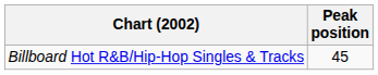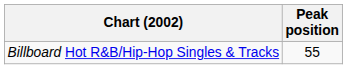Billboard Hot R&B/Hip-Hop Singles & Tracks | Peak position: 45 -> 55
